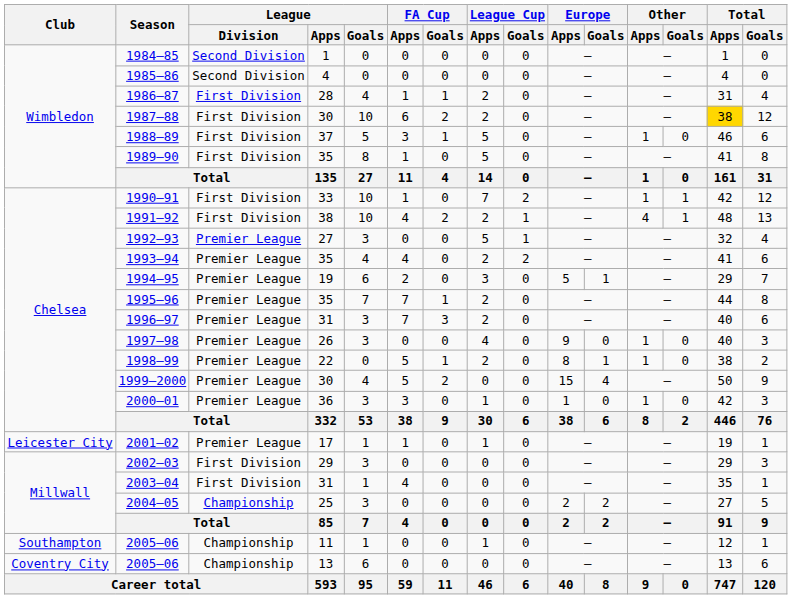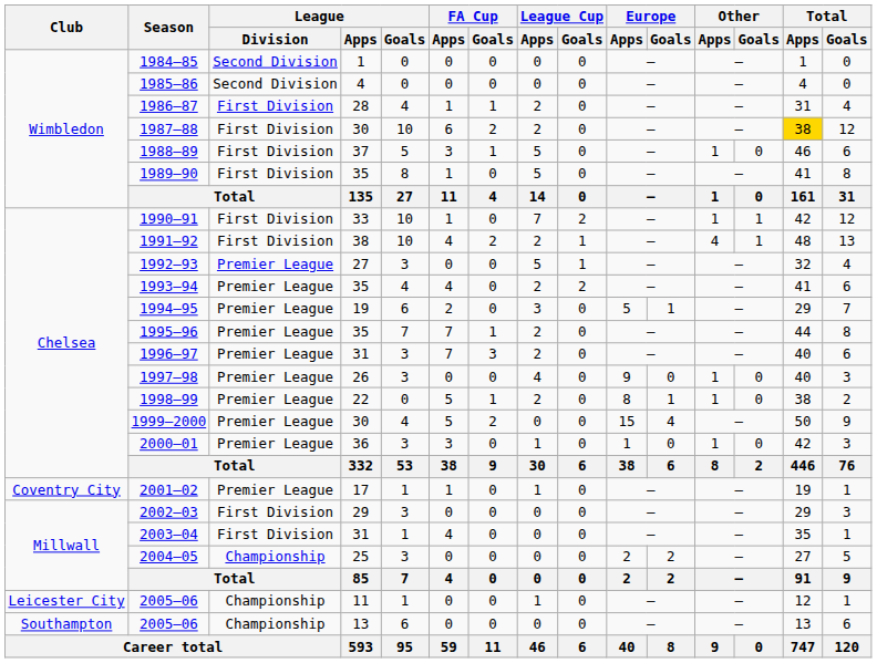2001–02 | Club: Leicester City -> Coventry City
2005–06 / 11 | Club: Southampton -> Leicester City
2005–06 / 13 | Club: Coventry City -> Southampton
